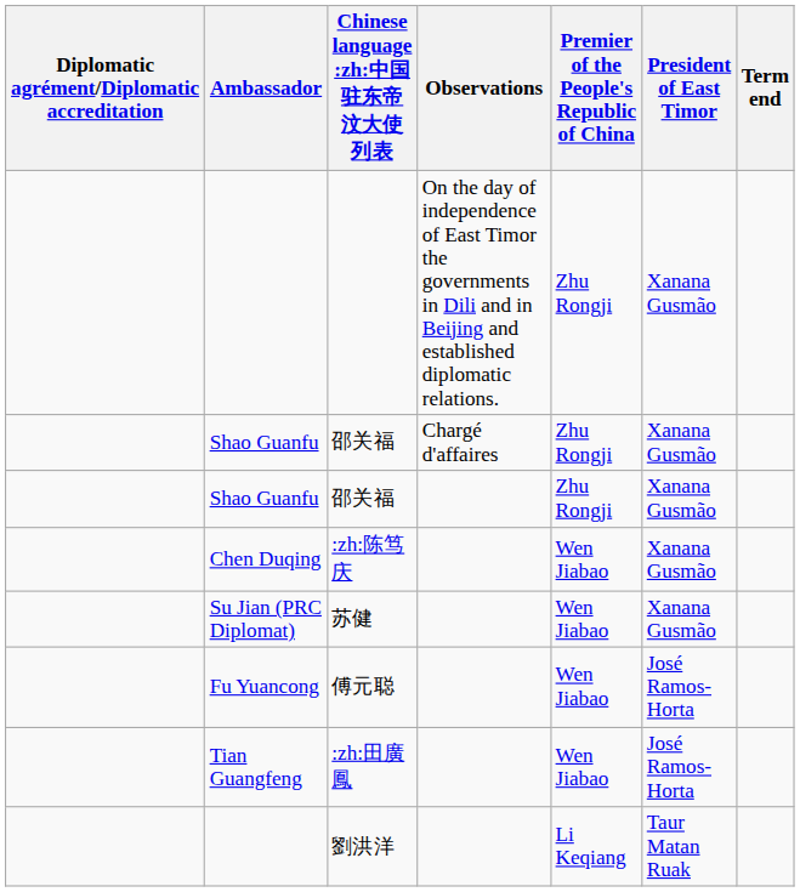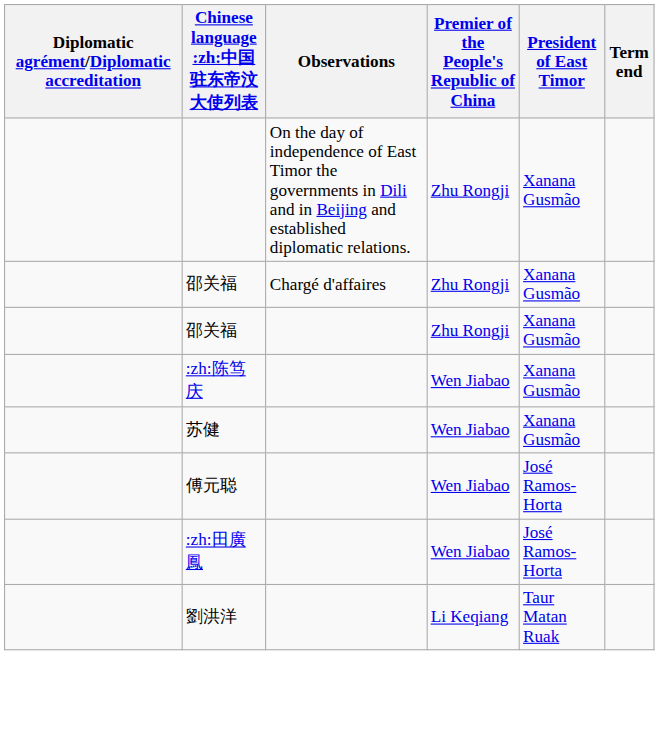- column: Ambassador | Shao Guanfu | Shao Guanfu | Chen Duqing | Su Jian (PRC Diplomat) | Fu Yuancong | Tian Guangfeng
